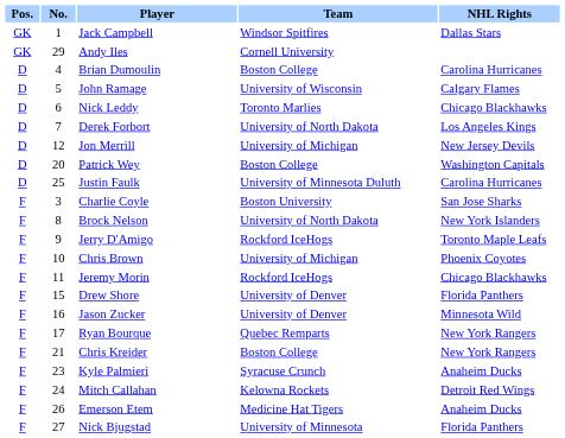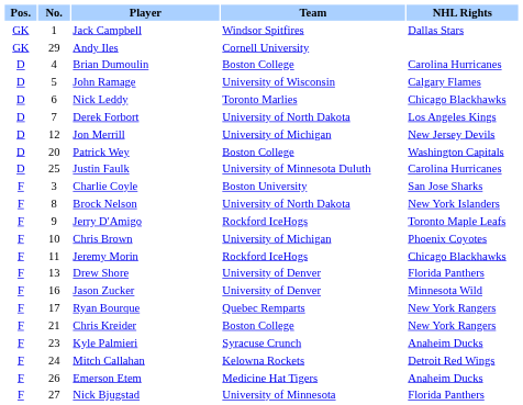Drew Shore | No.: 15 -> 13
